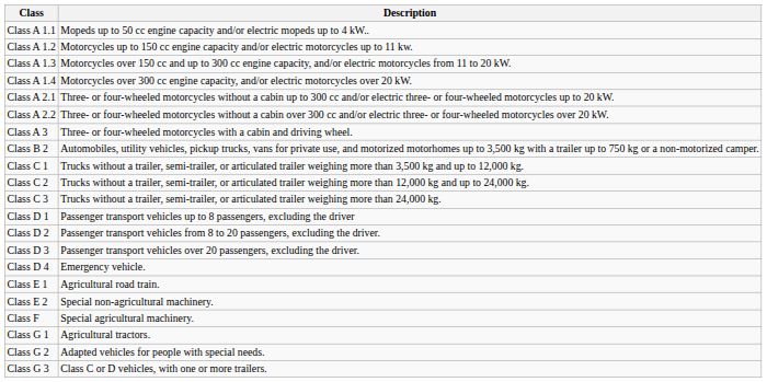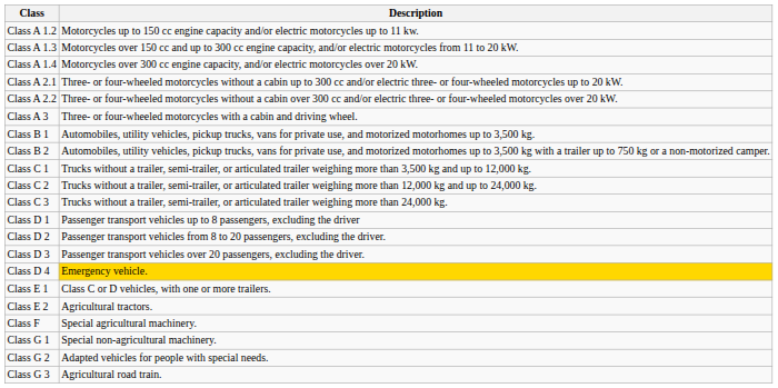- row: Class A 1.1 | Mopeds up to 50 cc engine capacity and/or electric mopeds up to 4 kW..
+ row: Class B 1 | Automobiles, utility vehicles, pickup trucks, vans for private use, and motorized motorhomes up to 3,500 kg.
Class D 4 | Description: no background -> gold background
Class E 1 | Description: Agricultural road train. -> Class C or D vehicles, with one or more trailers.
Class E 2 | Description: Special non-agricultural machinery. -> Agricultural tractors.
Class G 1 | Description: Agricultural tractors. -> Special non-agricultural machinery.
Class G 3 | Description: Class C or D vehicles, with one or more trailers. -> Agricultural road train.
